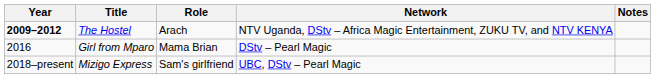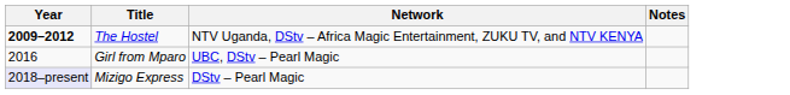- column: Role | Arach | Mama Brian | Sam's girlfriend
Girl from Mparo | Network: DStv – Pearl Magic -> UBC, DStv – Pearl Magic
Mizigo Express | Year: no background -> lavender background
Mizigo Express | Network: UBC, DStv – Pearl Magic -> DStv – Pearl Magic
